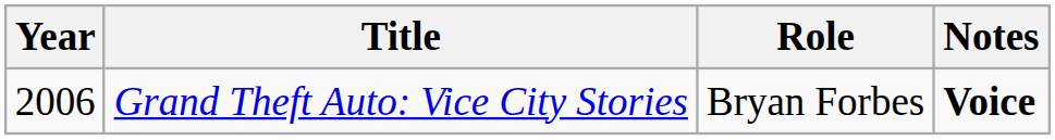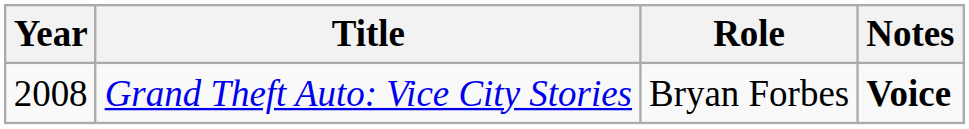Grand Theft Auto: Vice City Stories | Year: 2006 -> 2008
